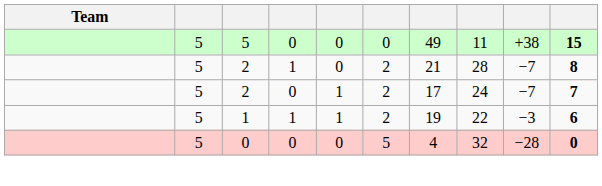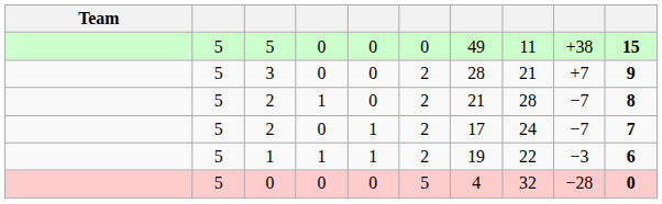+ row: 5 | 3 | 0 | 0 | 2 | 28 | 21 | +7 | 9
